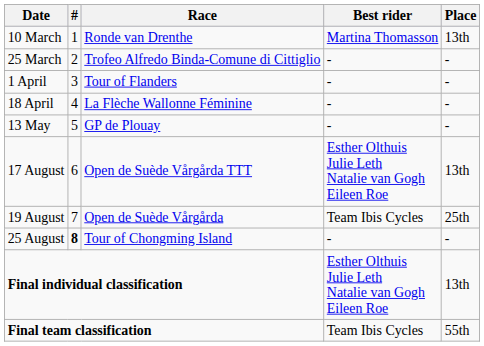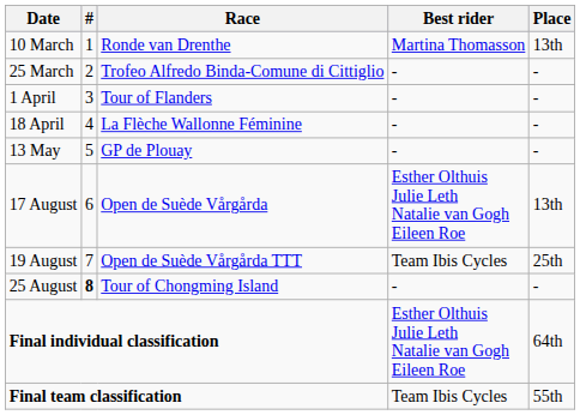17 August | Race: Open de Suède Vårgårda TTT -> Open de Suède Vårgårda
19 August | Race: Open de Suède Vårgårda -> Open de Suède Vårgårda TTT
Final individual classification | Place: 13th -> 64th
